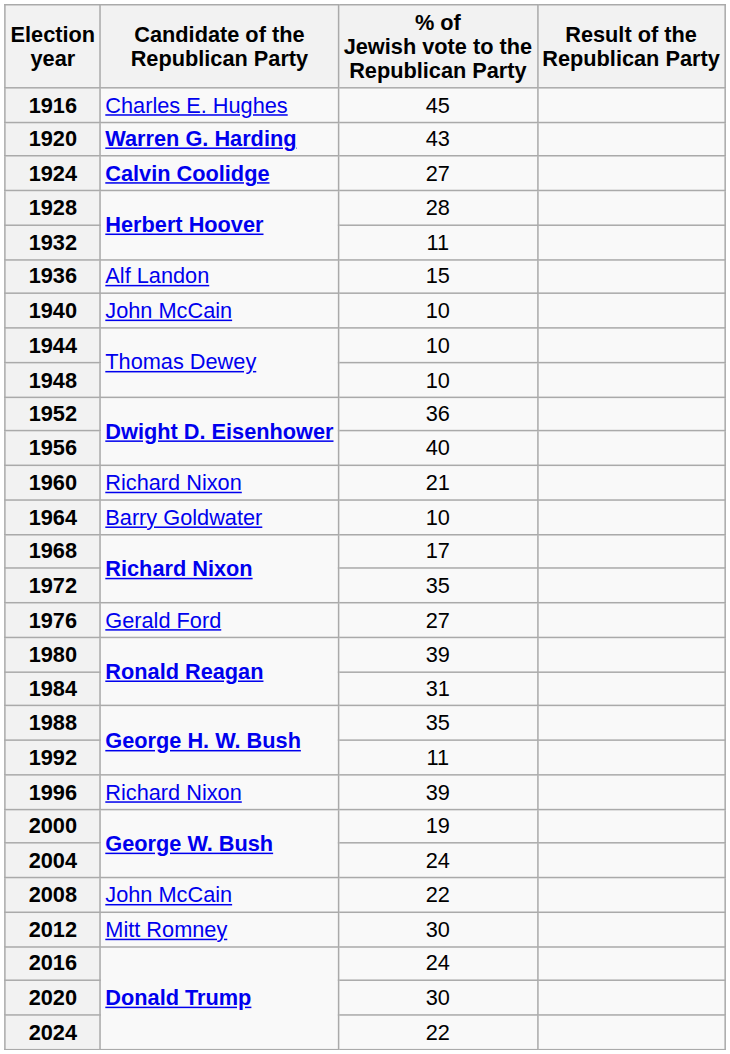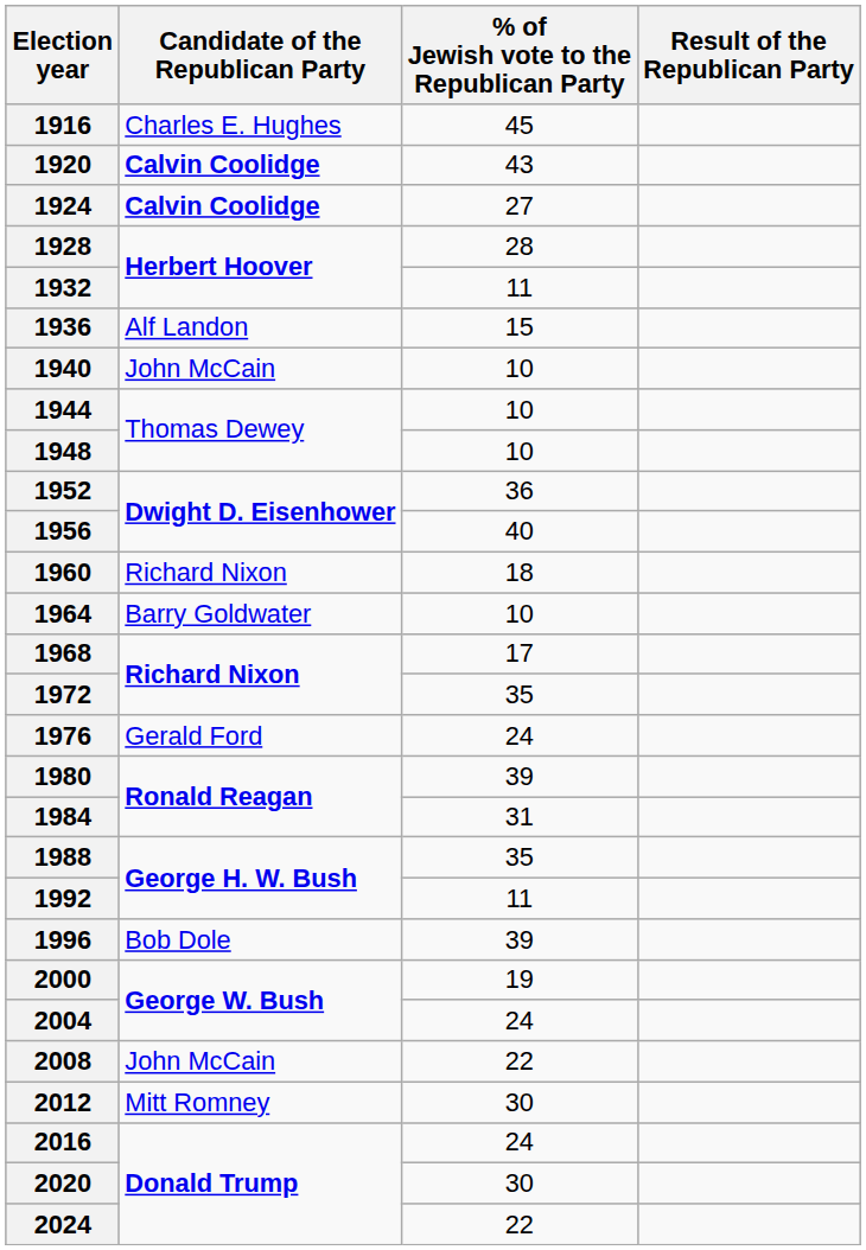1920 | Candidate of the Republican Party: Warren G. Harding -> Calvin Coolidge
1960 | % of Jewish vote to the Republican Party: 21 -> 18
1976 | % of Jewish vote to the Republican Party: 27 -> 24
1996 | Candidate of the Republican Party: Richard Nixon -> Bob Dole
